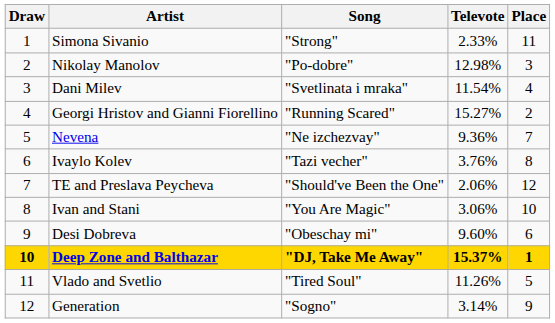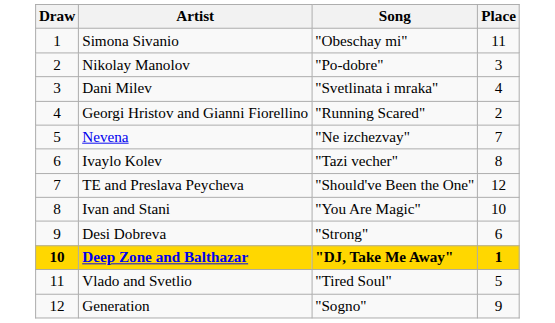- column: Televote | 2.33% | 12.98% | 11.54% | 15.27% | 9.36% | 3.76% | 2.06% | 3.06% | 9.60% | 15.37% | 11.26% | 3.14%
Simona Sivanio | Song: "Strong" -> "Obeschay mi"
Desi Dobreva | Song: "Obeschay mi" -> "Strong"
